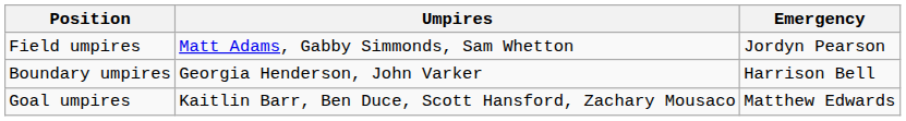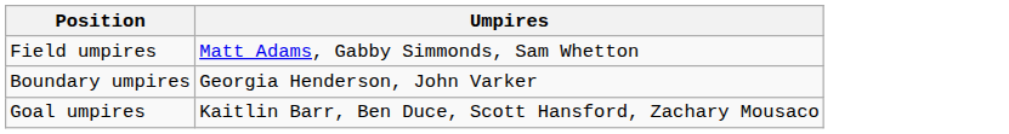- column: Emergency | Jordyn Pearson | Harrison Bell | Matthew Edwards
